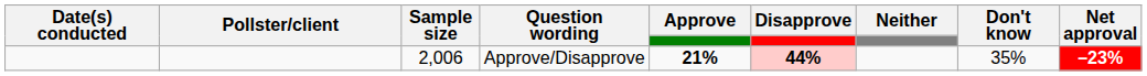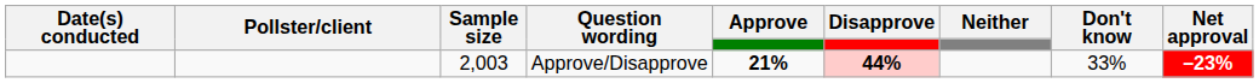Approve/Disapprove | Sample size: 2,006 -> 2,003
Approve/Disapprove | Don't know: 35% -> 33%
